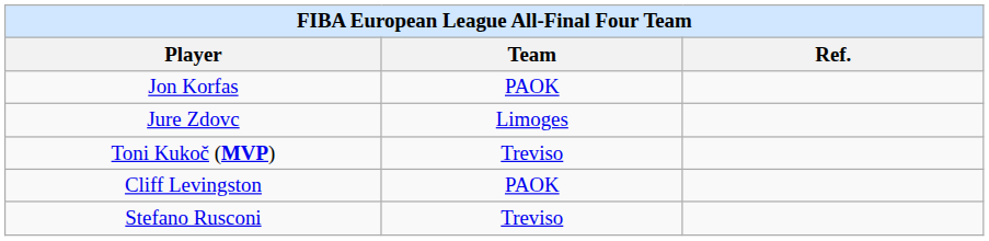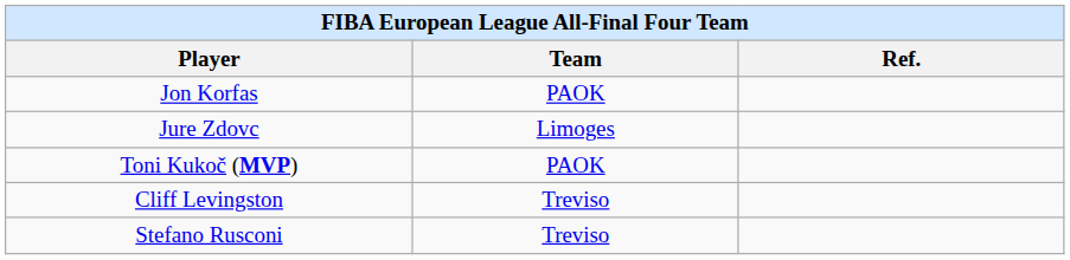Toni Kukoč (MVP) | Team: Treviso -> PAOK
Cliff Levingston | Team: PAOK -> Treviso
